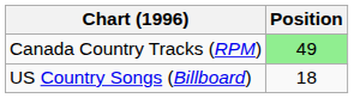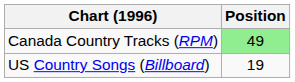US Country Songs (Billboard) | Position: 18 -> 19
